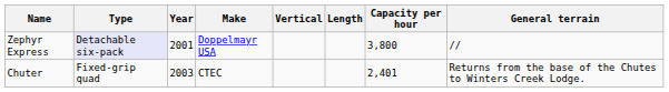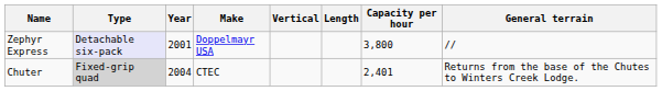Chuter | Type: no background -> lightgrey background
Chuter | Year: 2003 -> 2004
